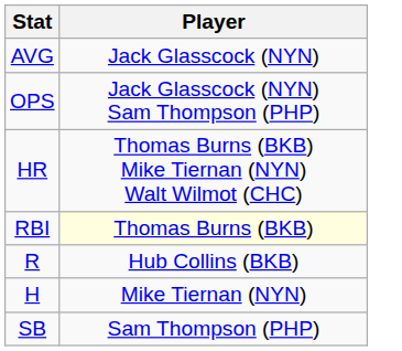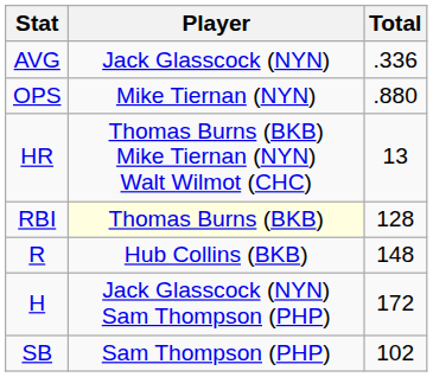+ column: Total | .336 | .880 | 13 | 128 | 148 | 172 | 102
OPS | Player: Jack Glasscock (NYN) Sam Thompson (PHP) -> Mike Tiernan (NYN)
H | Player: Mike Tiernan (NYN) -> Jack Glasscock (NYN) Sam Thompson (PHP)
